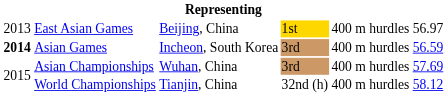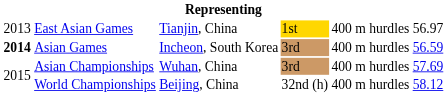East Asian Games | column 3: Beijing, China -> Tianjin, China
World Championships | column 3: Tianjin, China -> Beijing, China
